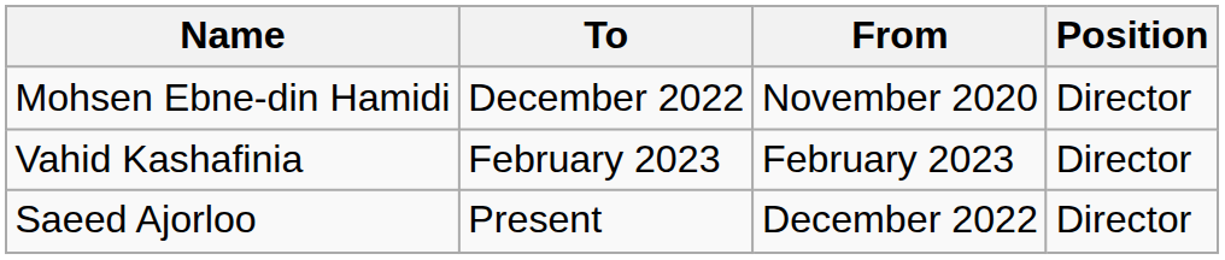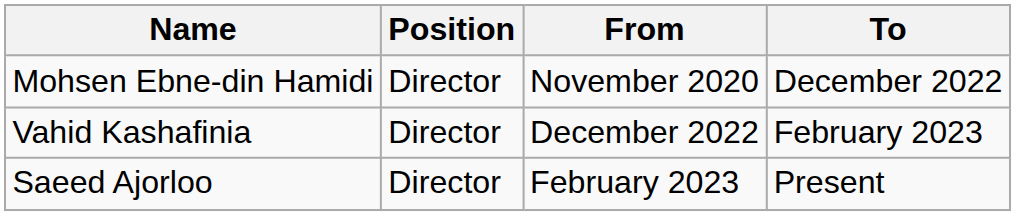columns swapped: Position <-> To
Vahid Kashafinia | From: February 2023 -> December 2022
Saeed Ajorloo | From: December 2022 -> February 2023
